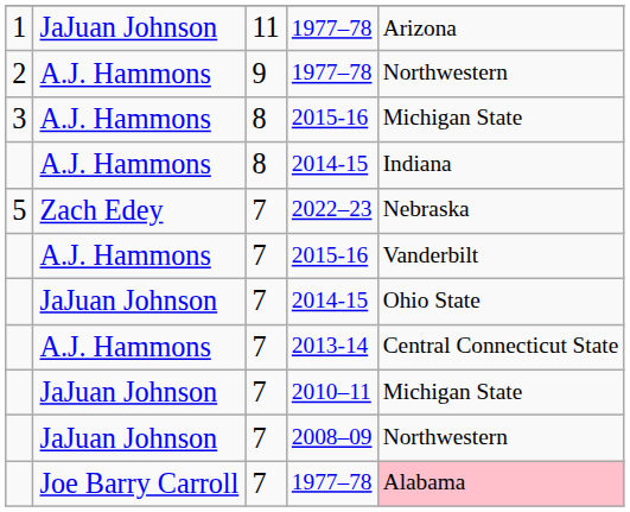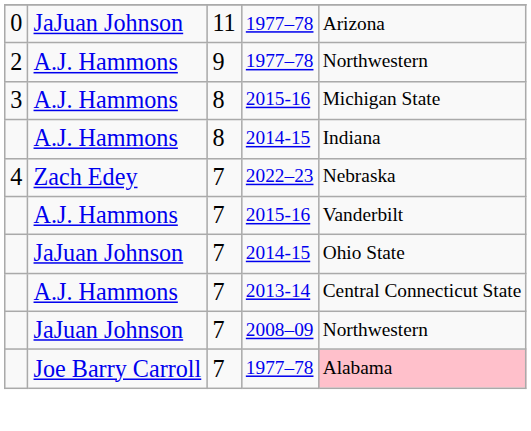11 / 1977–78 | column 1: 1 -> 0
2022–23 | column 1: 5 -> 4
- row: JaJuan Johnson | 7 | 2010–11 | Michigan State
